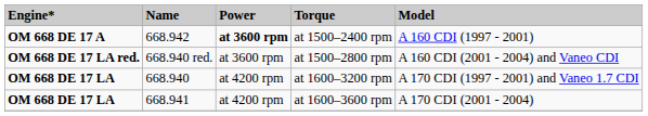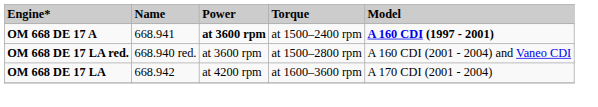at 1500–2400 rpm | Name: 668.942 -> 668.941
at 1500–2400 rpm | Model: normal -> bold
- row: OM 668 DE 17 LA | 668.940 | at 4200 rpm | at 1600–3200 rpm | A 170 CDI (1997 - 2001) and Vaneo 1.7 CDI
at 1600–3600 rpm | Name: 668.941 -> 668.942
